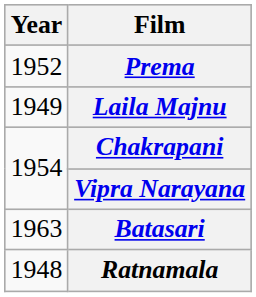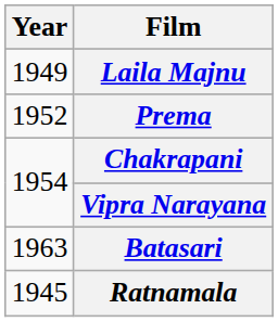rows swapped: Laila Majnu <-> Prema
Ratnamala | Year: 1948 -> 1945
